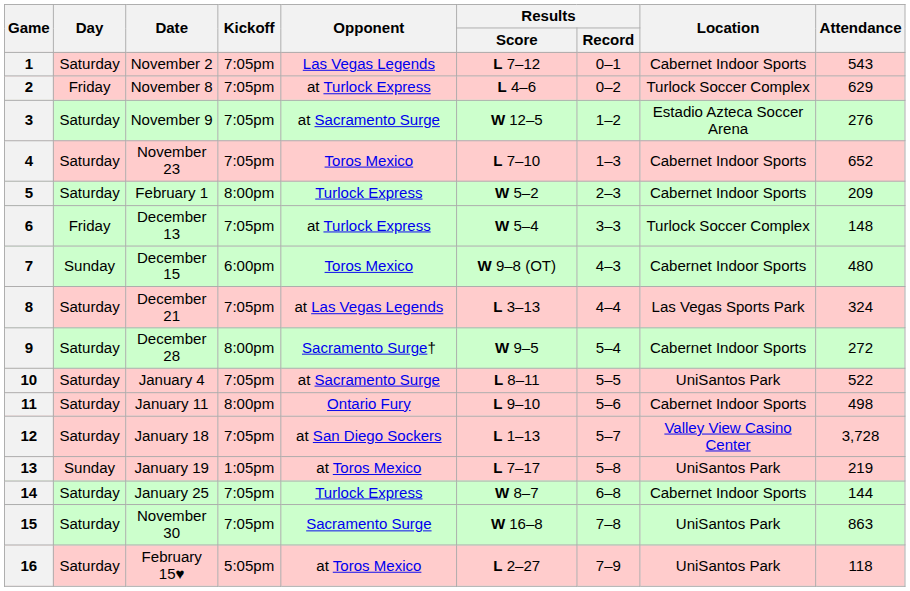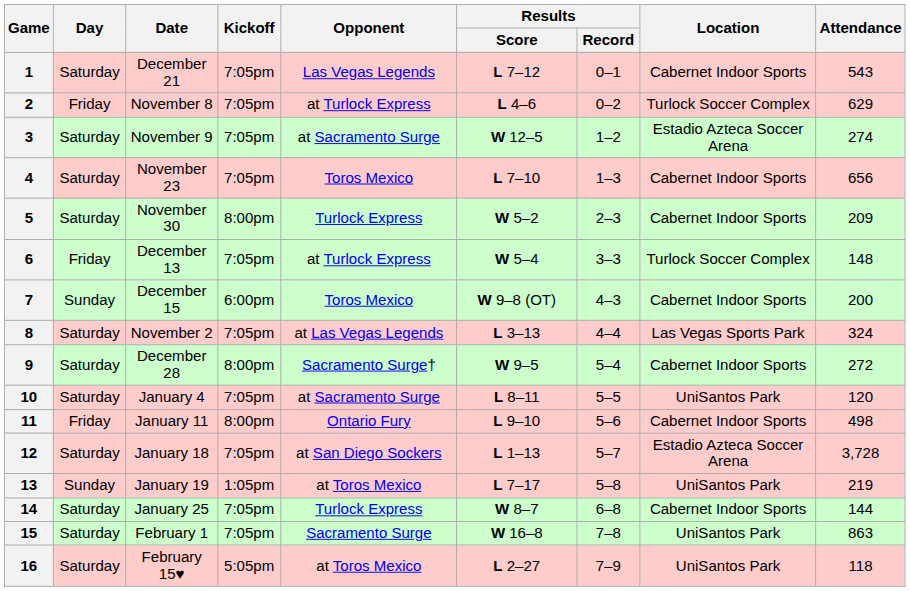1 | Date: November 2 -> December 21
3 | Attendance: 276 -> 274
4 | Attendance: 652 -> 656
5 | Date: February 1 -> November 30
7 | Attendance: 480 -> 200
8 | Date: December 21 -> November 2
10 | Attendance: 522 -> 120
11 | Day: Saturday -> Friday
12 | Location: Valley View Casino Center -> Estadio Azteca Soccer Arena
15 | Date: November 30 -> February 1
